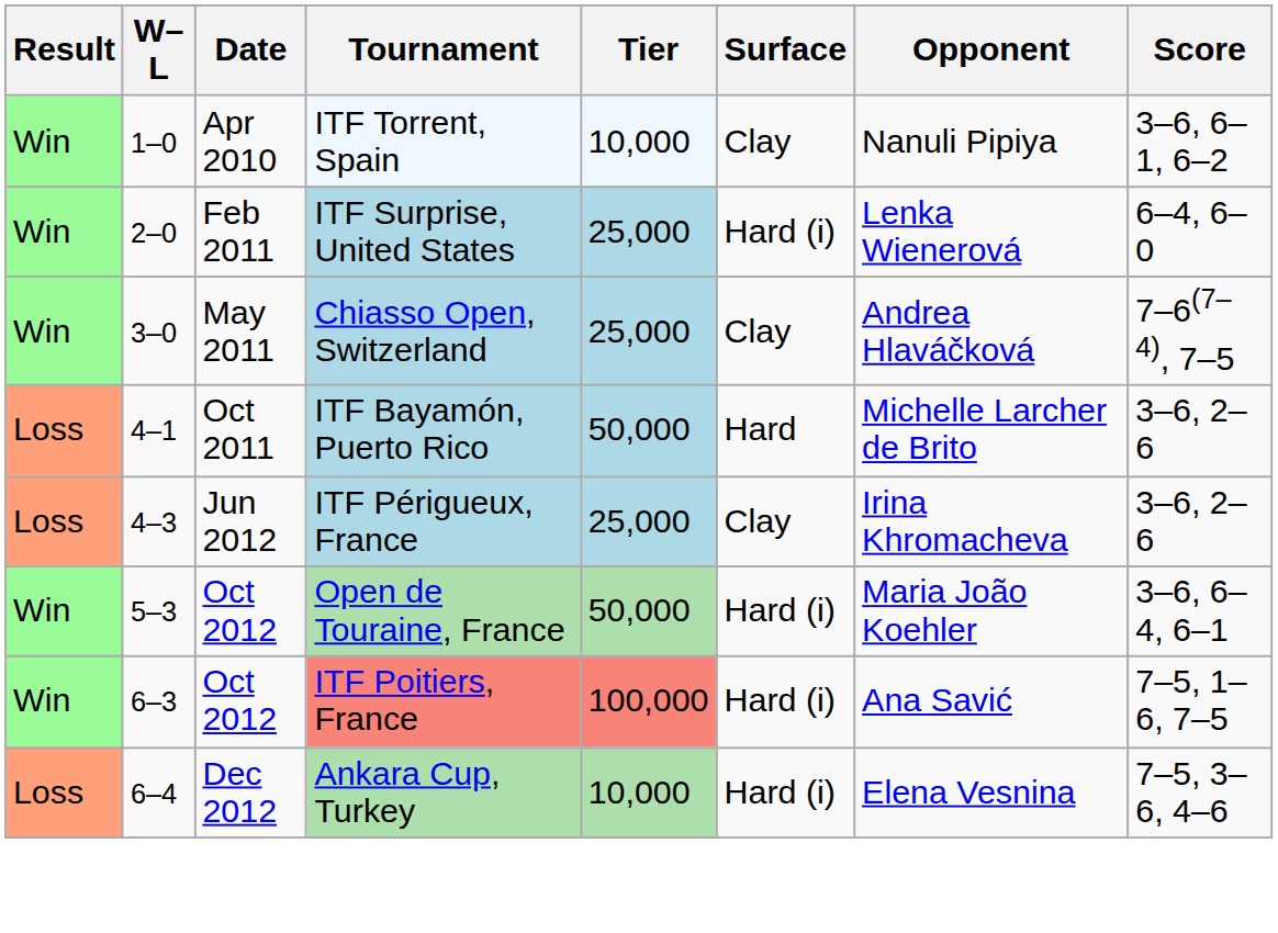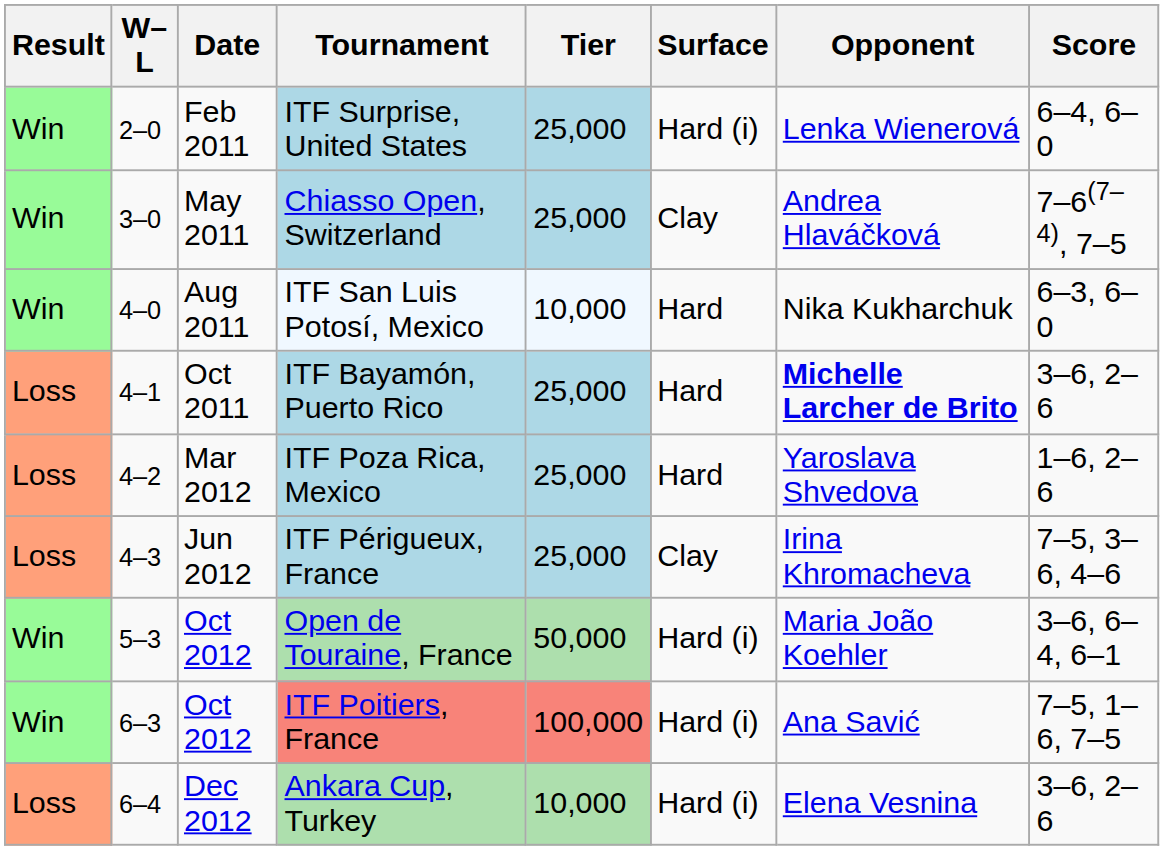- row: Win | 1–0 | Apr 2010 | ITF Torrent, Spain | 10,000 | Clay | Nanuli Pipiya | 3–6, 6–1, 6–2
+ row: Win | 4–0 | Aug 2011 | ITF San Luis Potosí, Mexico | 10,000 | Hard | Nika Kukharchuk | 6–3, 6–0
ITF Bayamón, Puerto Rico | Tier: 50,000 -> 25,000
ITF Bayamón, Puerto Rico | Opponent: normal -> bold
+ row: Loss | 4–2 | Mar 2012 | ITF Poza Rica, Mexico | 25,000 | Hard | Yaroslava Shvedova | 1–6, 2–6
ITF Périgueux, France | Score: 3–6, 2–6 -> 7–5, 3–6, 4–6
Ankara Cup, Turkey | Score: 7–5, 3–6, 4–6 -> 3–6, 2–6
